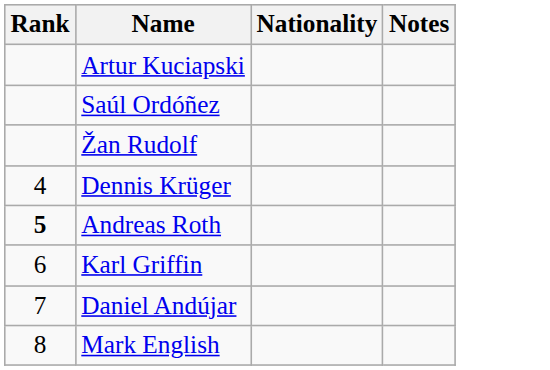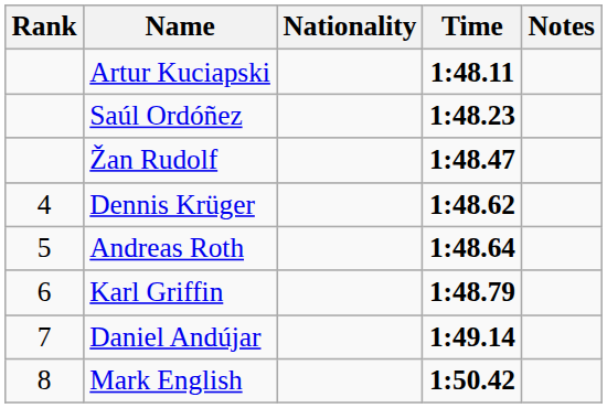+ column: Time | 1:48.11 | 1:48.23 | 1:48.47 | 1:48.62 | 1:48.64 | 1:48.79 | 1:49.14 | 1:50.42
Andreas Roth | Rank: bold -> normal
